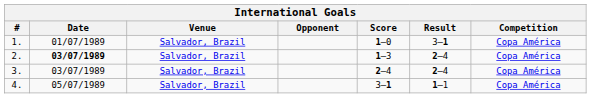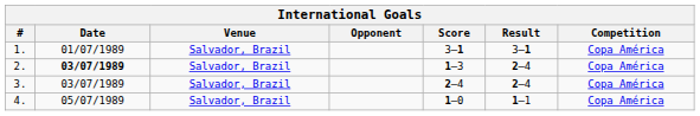1. | Score: 1–0 -> 3–1
4. | Score: 3–1 -> 1–0
